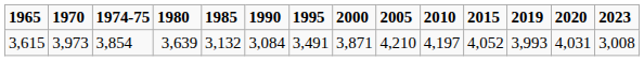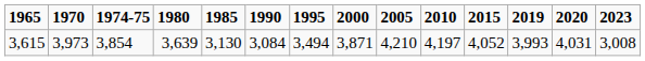3,615 | 1985: 3,132 -> 3,130
3,615 | 1995: 3,491 -> 3,494
